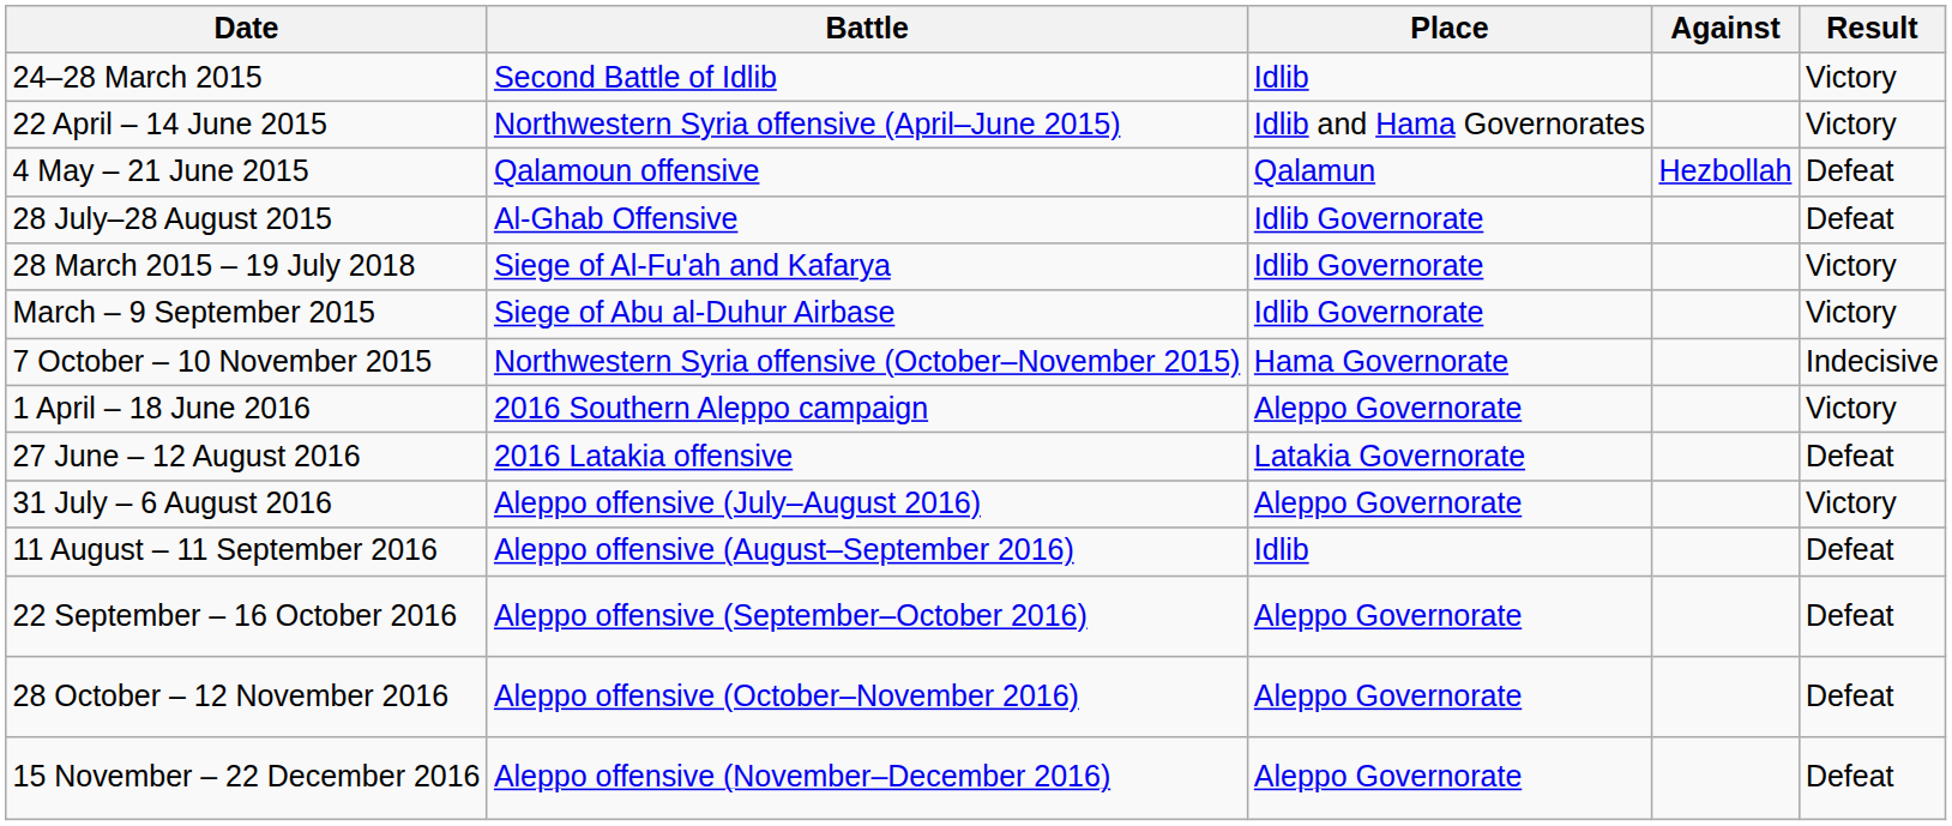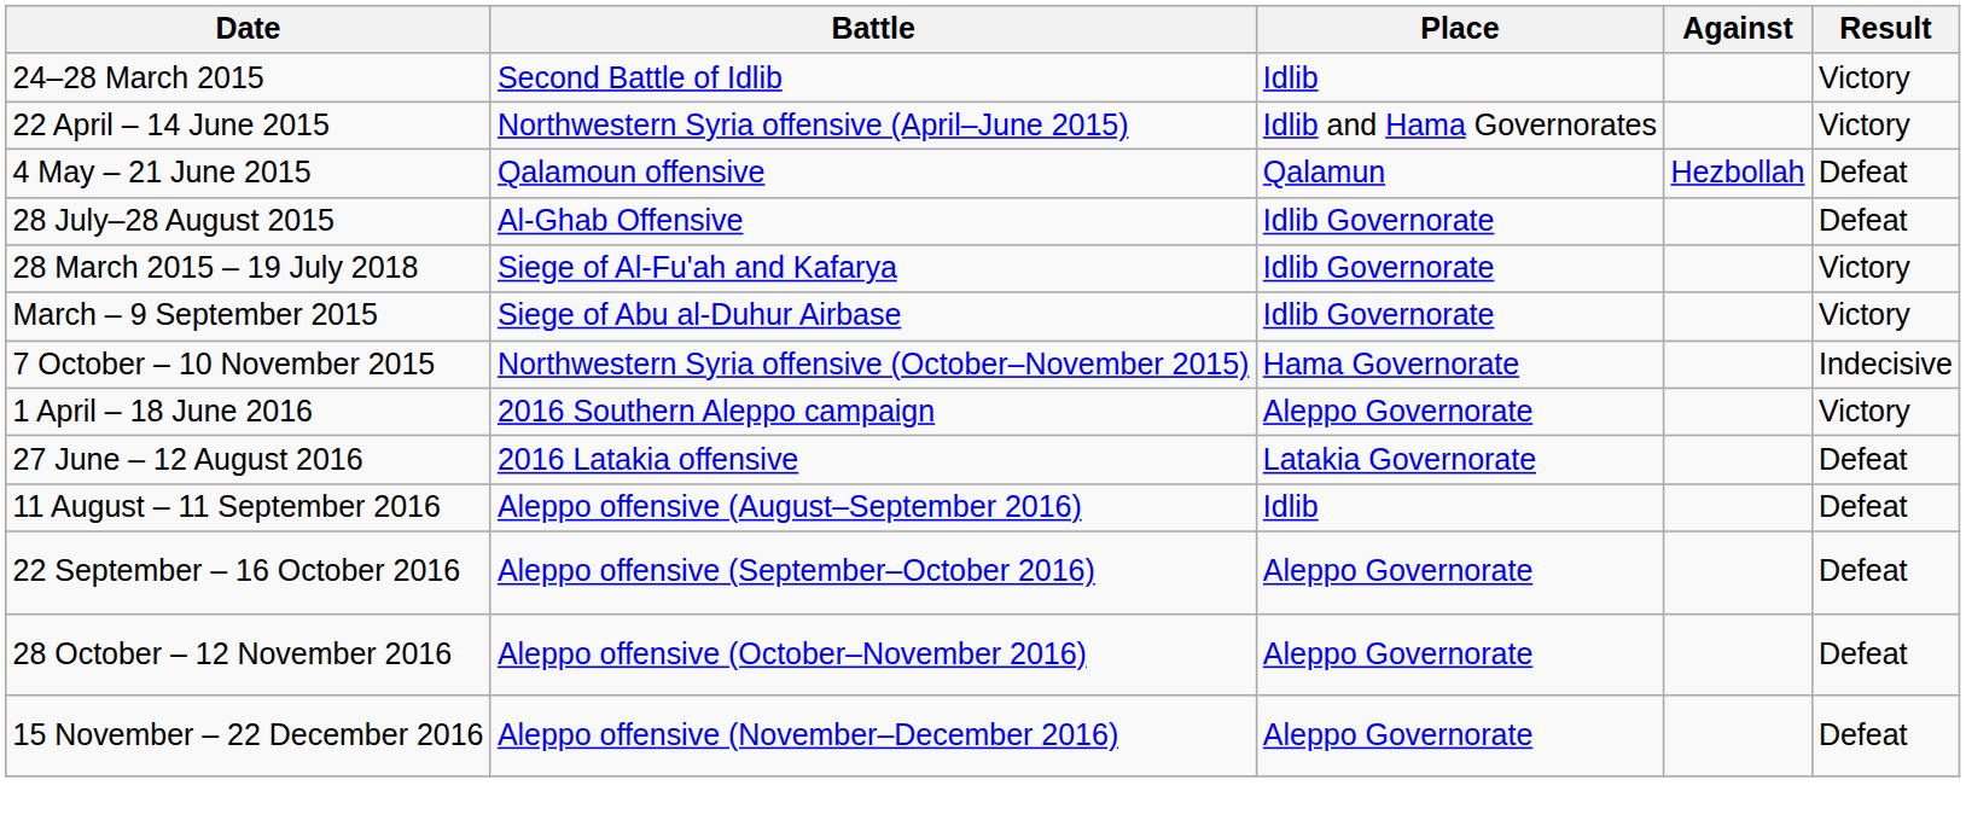- row: 31 July – 6 August 2016 | Aleppo offensive (July–August 2016) | Aleppo Governorate | Victory
